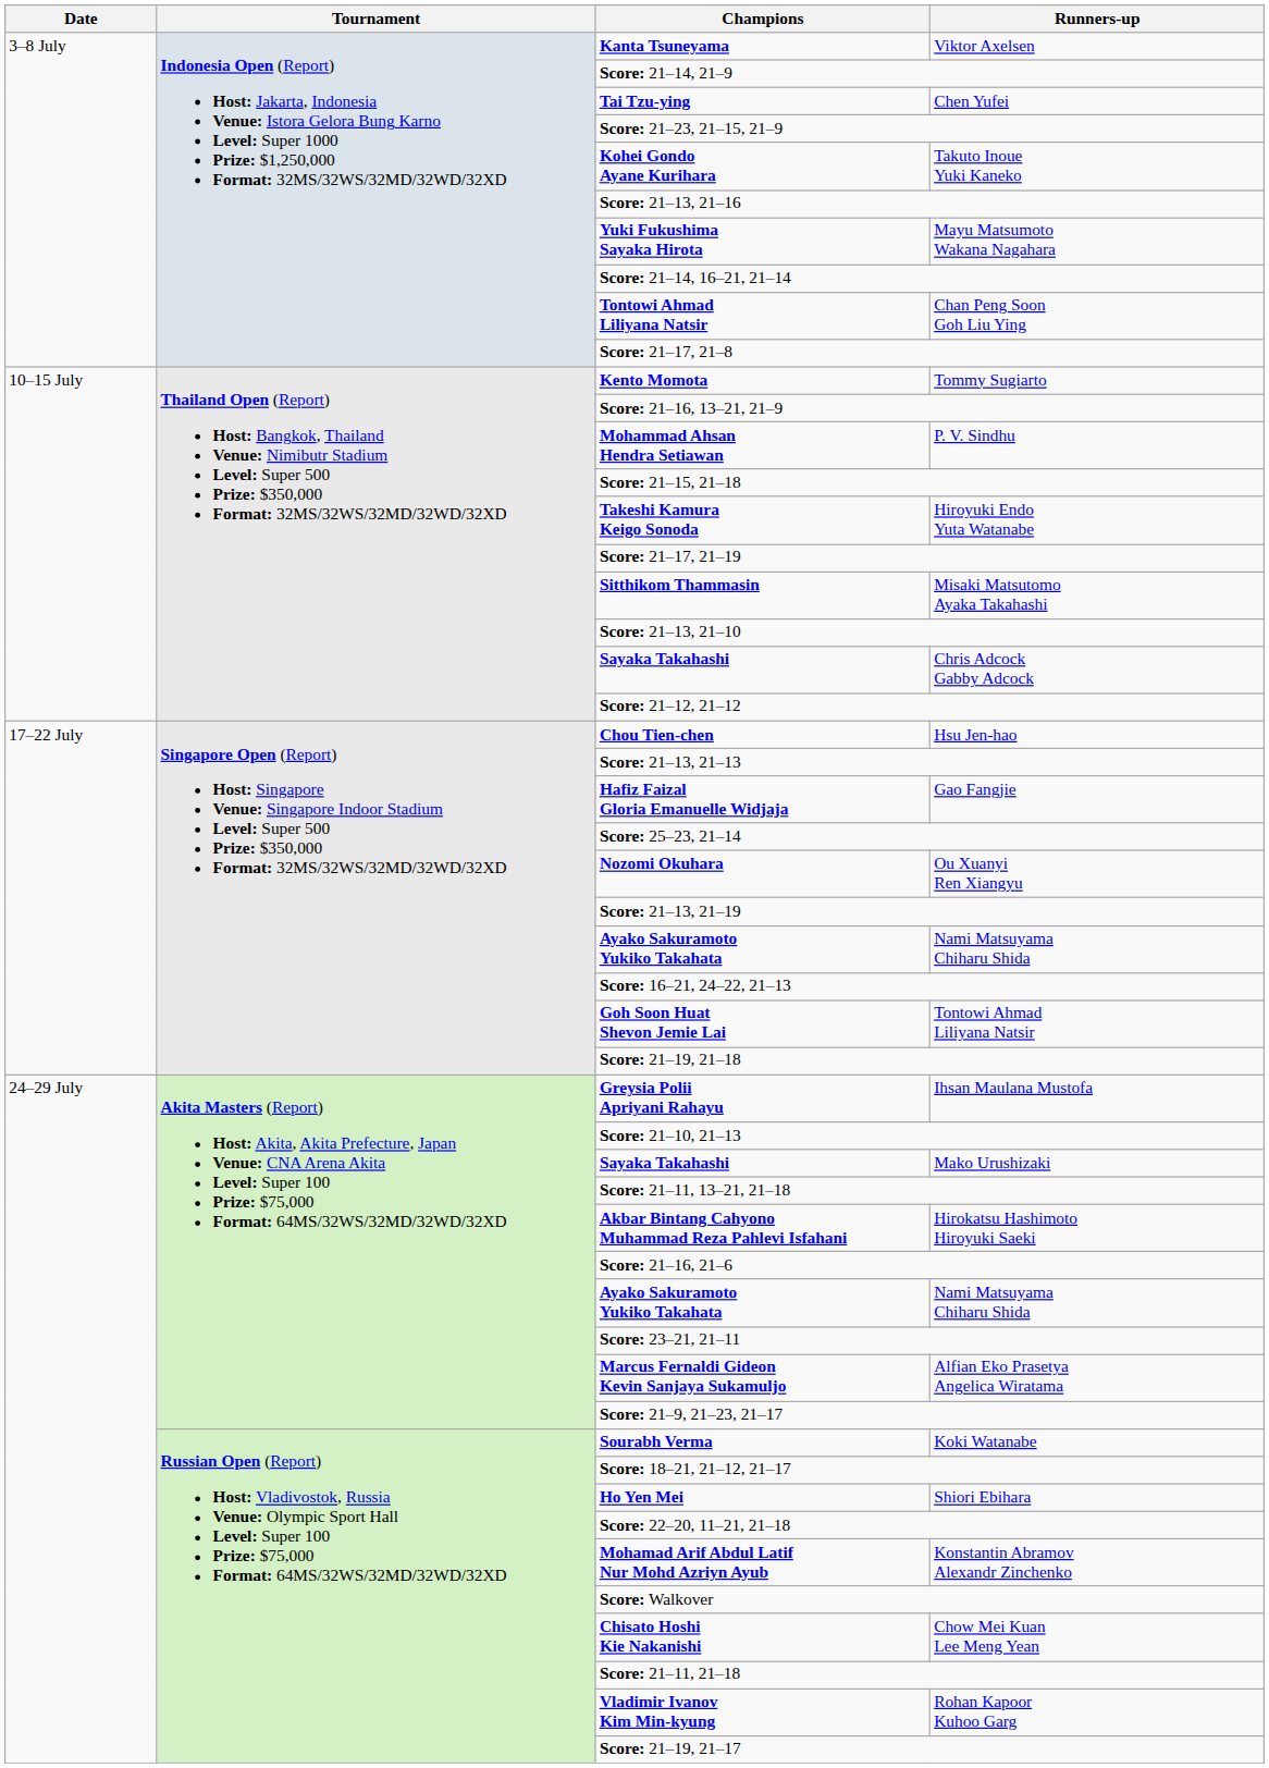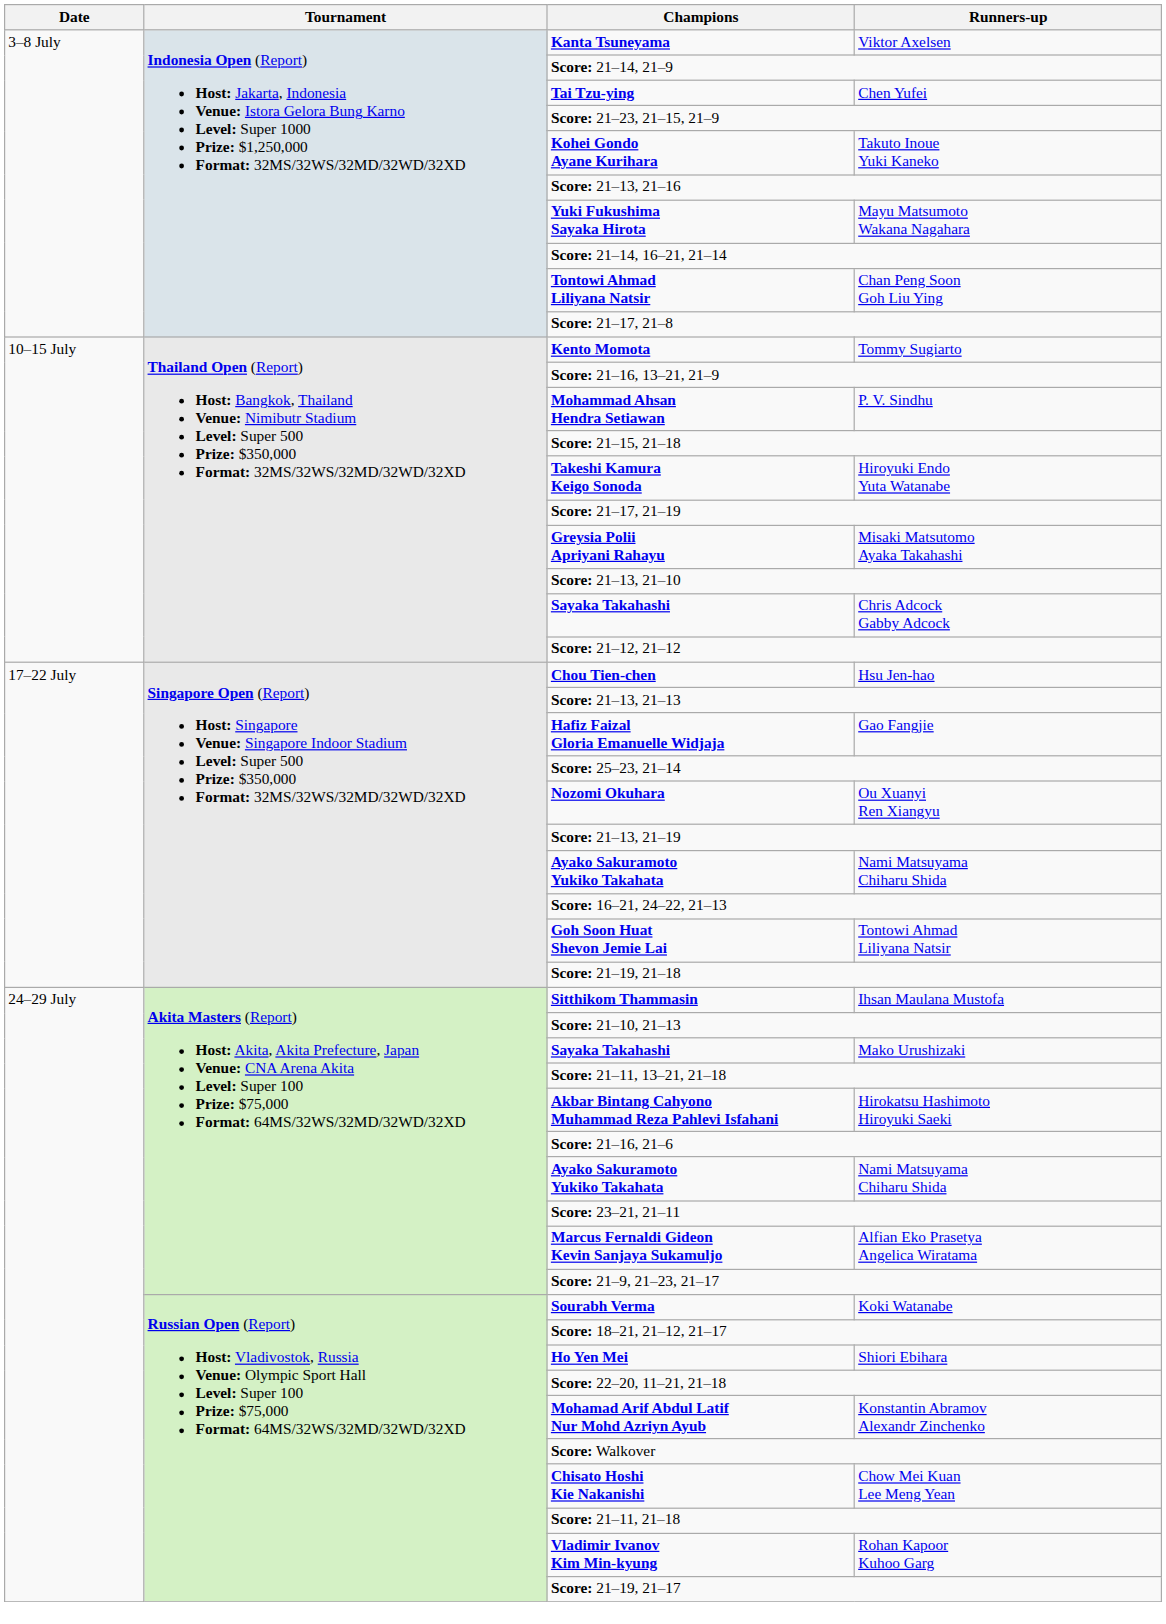Misaki Matsutomo Ayaka Takahashi | Champions: Sitthikom Thammasin -> Greysia Polii Apriyani Rahayu
Ihsan Maulana Mustofa | Champions: Greysia Polii Apriyani Rahayu -> Sitthikom Thammasin
